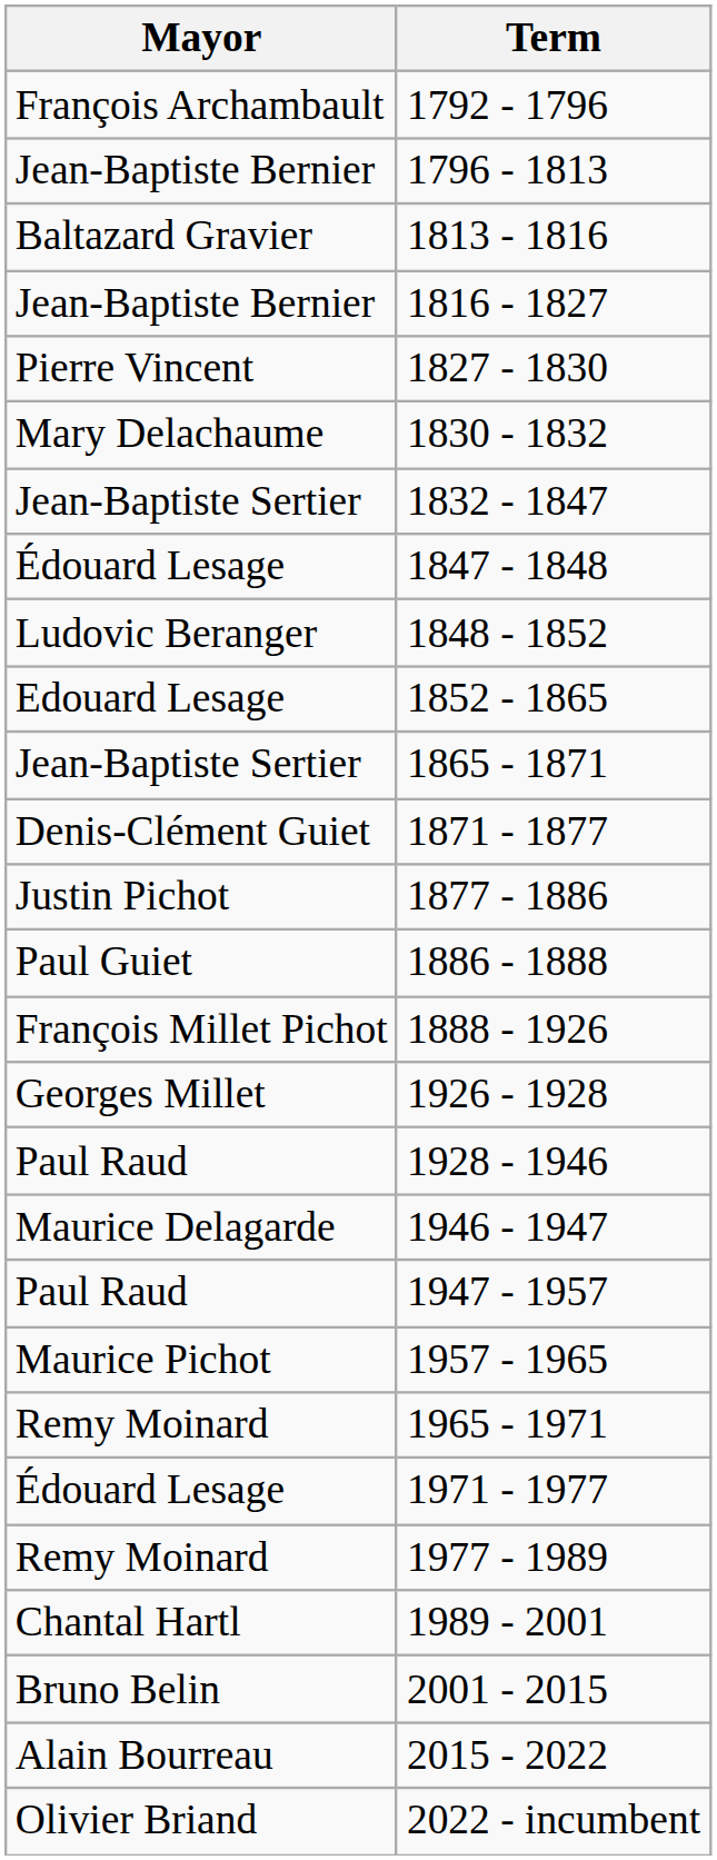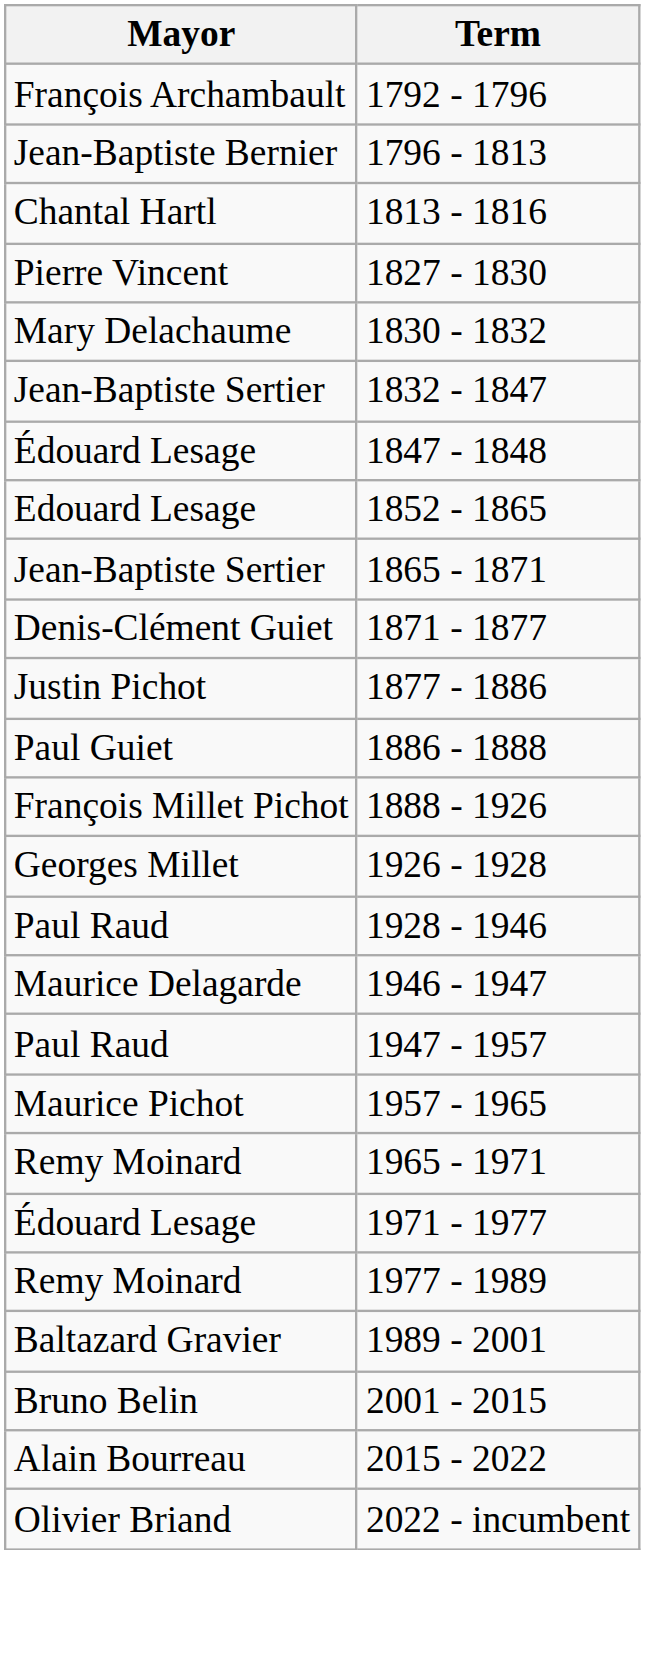1813 - 1816 | Mayor: Baltazard Gravier -> Chantal Hartl
- row: Jean-Baptiste Bernier | 1816 - 1827
- row: Ludovic Beranger | 1848 - 1852
1989 - 2001 | Mayor: Chantal Hartl -> Baltazard Gravier
